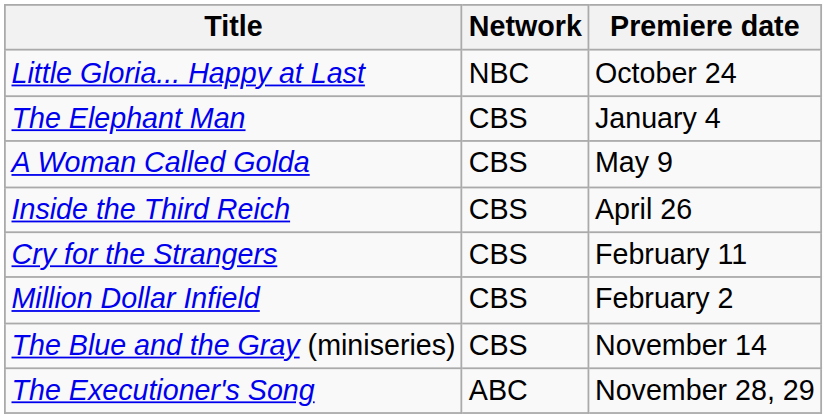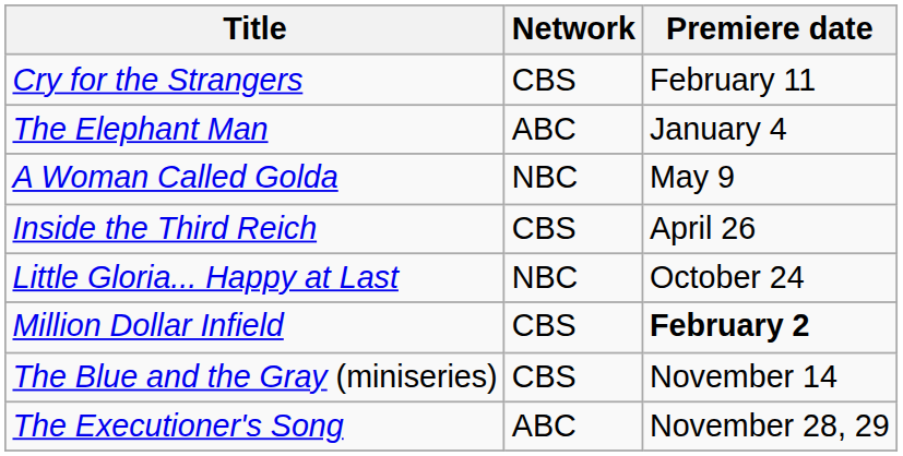rows swapped: Cry for the Strangers <-> Little Gloria... Happy at Last
The Elephant Man | Network: CBS -> ABC
A Woman Called Golda | Network: CBS -> NBC
Million Dollar Infield | Premiere date: normal -> bold
